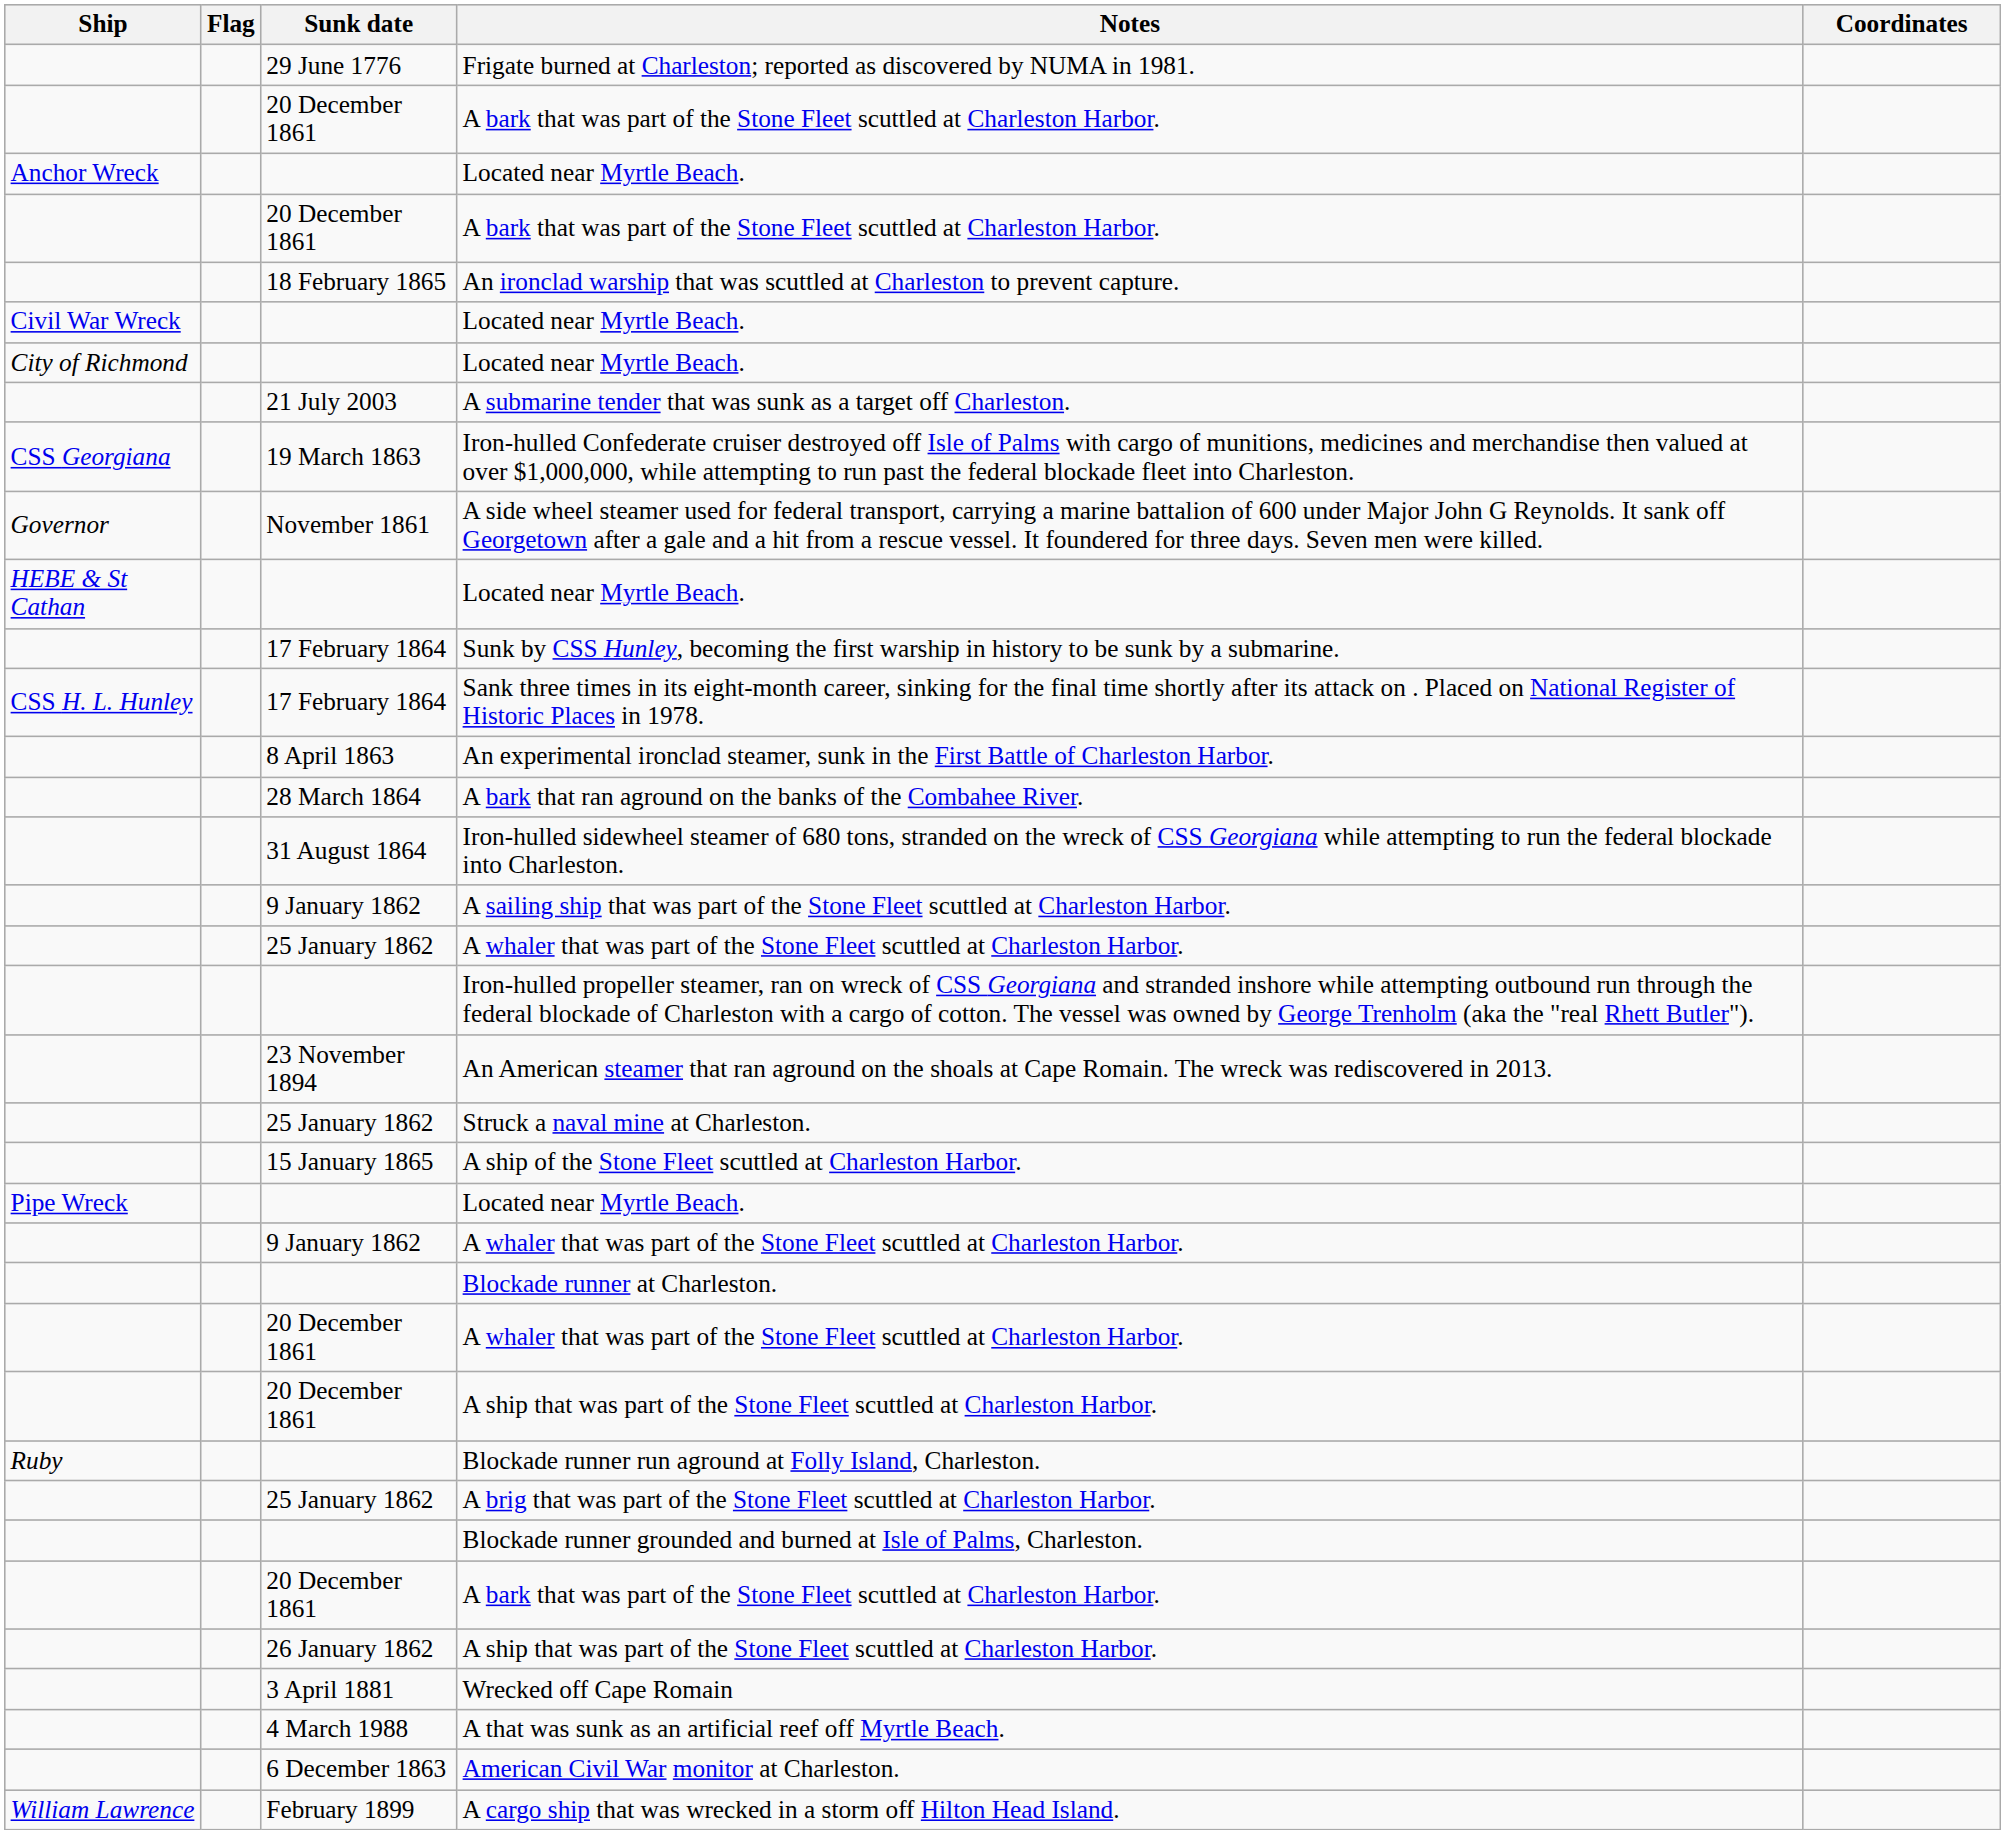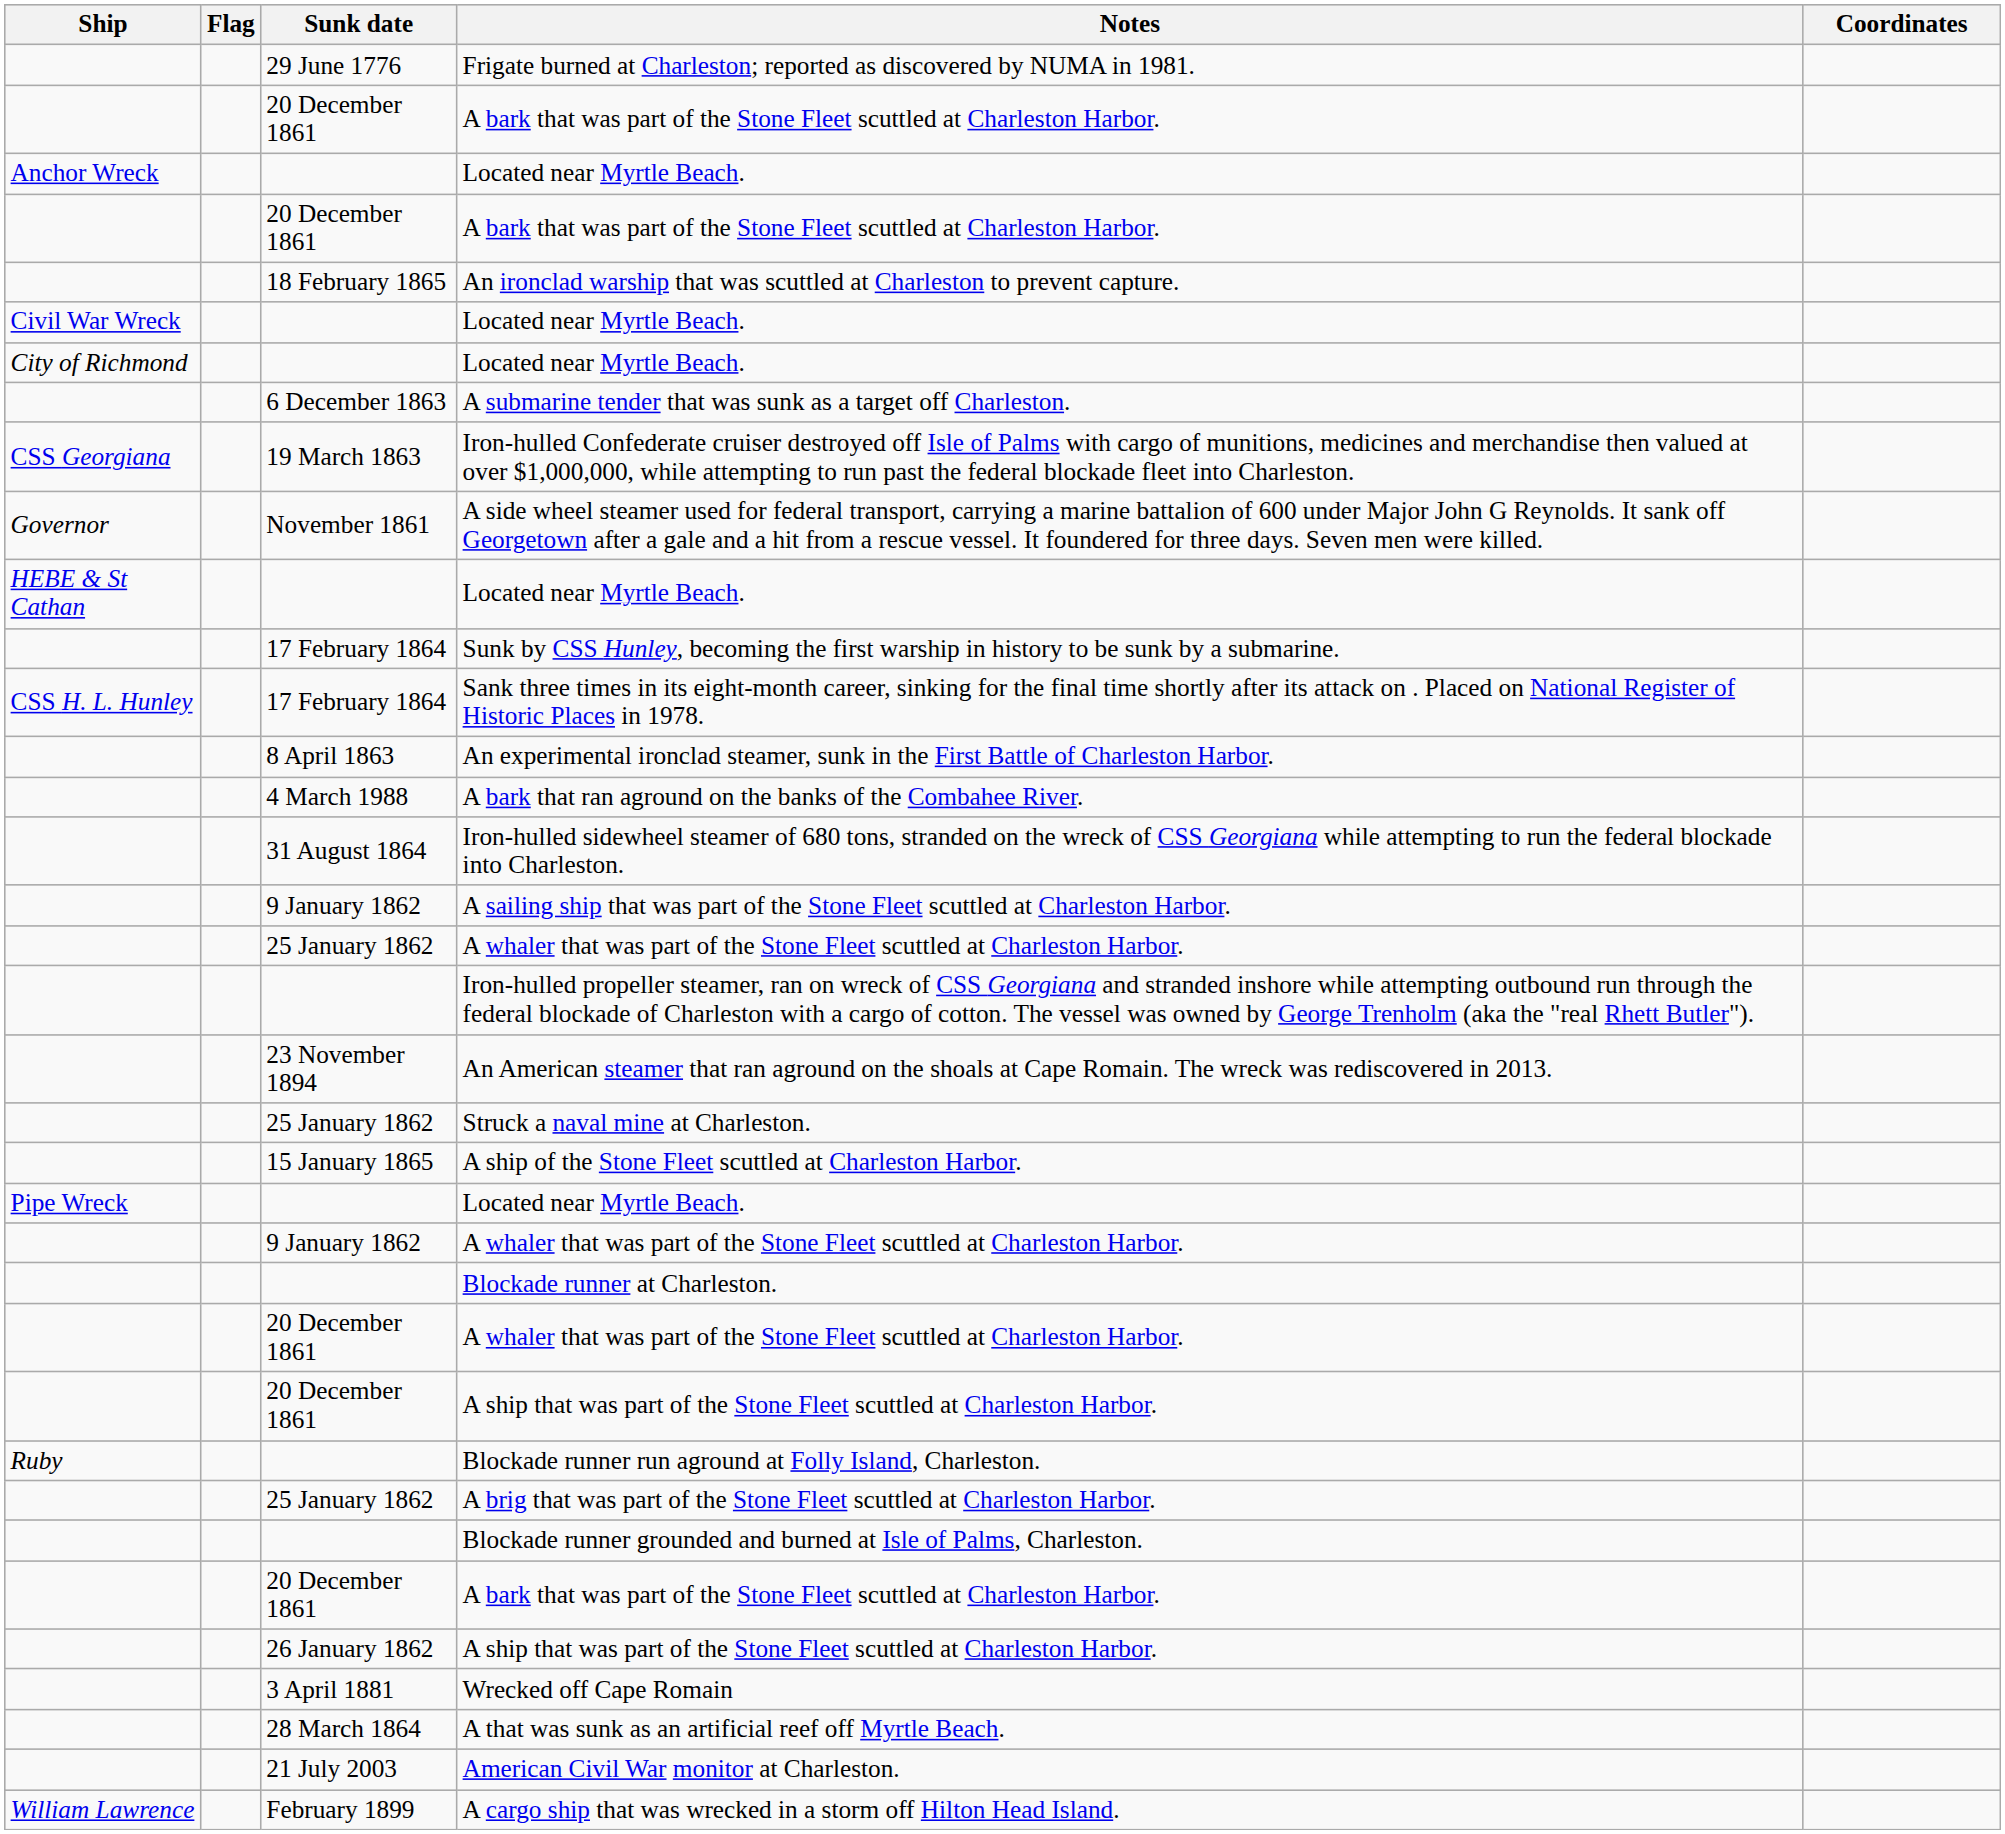A submarine tender that was sunk as a target off Charleston. | Sunk date: 21 July 2003 -> 6 December 1863
A bark that ran aground on the banks of the Combahee River. | Sunk date: 28 March 1864 -> 4 March 1988
A that was sunk as an artificial reef off Myrtle Beach. | Sunk date: 4 March 1988 -> 28 March 1864
American Civil War monitor at Charleston. | Sunk date: 6 December 1863 -> 21 July 2003
